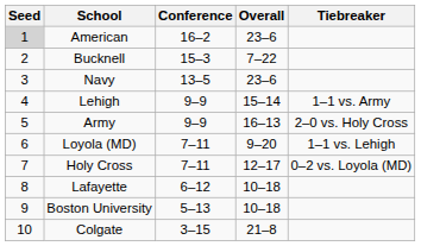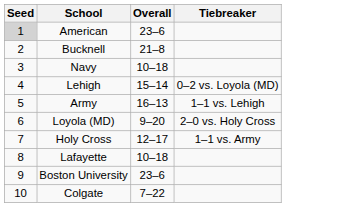- column: Conference | 16–2 | 15–3 | 13–5 | 9–9 | 9–9 | 7–11 | 7–11 | 6–12 | 5–13 | 3–15
Bucknell | Overall: 7–22 -> 21–8
Navy | Overall: 23–6 -> 10–18
Lehigh | Tiebreaker: 1–1 vs. Army -> 0–2 vs. Loyola (MD)
Army | Tiebreaker: 2–0 vs. Holy Cross -> 1–1 vs. Lehigh
Loyola (MD) | Tiebreaker: 1–1 vs. Lehigh -> 2–0 vs. Holy Cross
Holy Cross | Tiebreaker: 0–2 vs. Loyola (MD) -> 1–1 vs. Army
Boston University | Overall: 10–18 -> 23–6
Colgate | Overall: 21–8 -> 7–22
